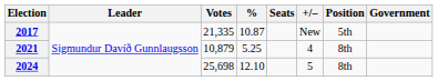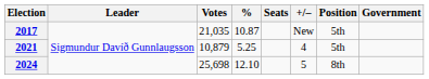2017 | Votes: 21,335 -> 21,035
2021 | Position: 8th -> 5th
